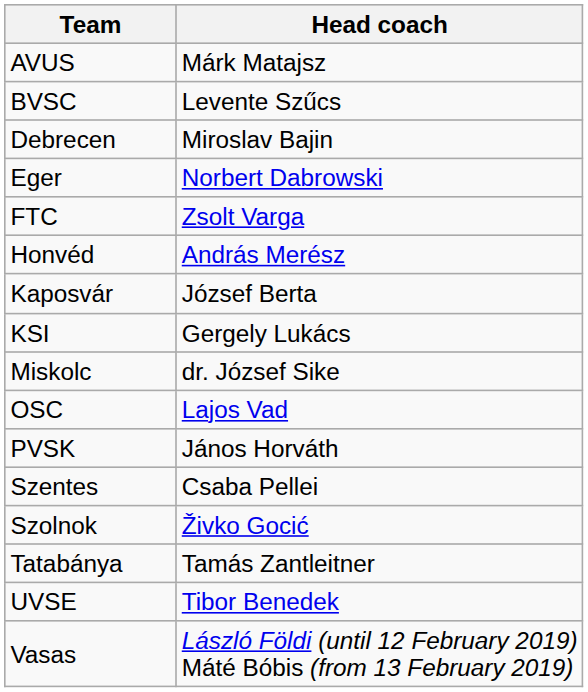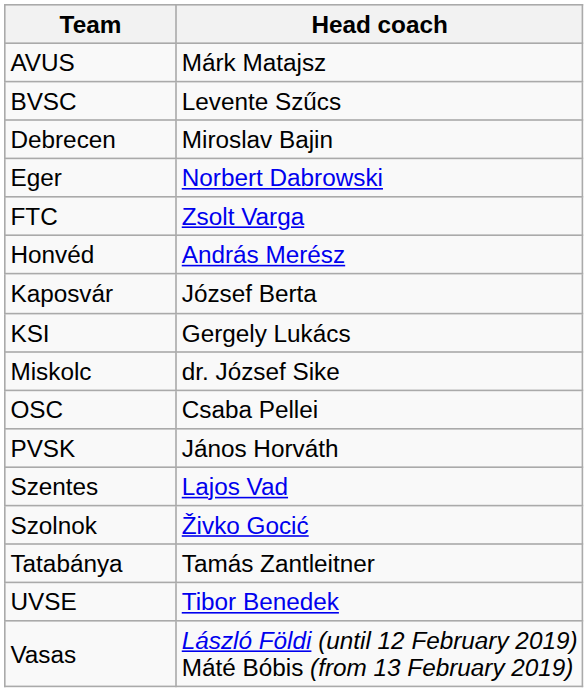OSC | Head coach: Lajos Vad -> Csaba Pellei
Szentes | Head coach: Csaba Pellei -> Lajos Vad
